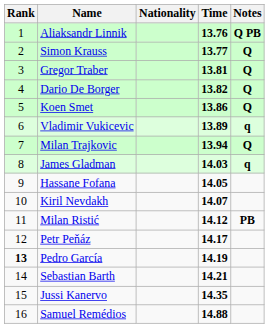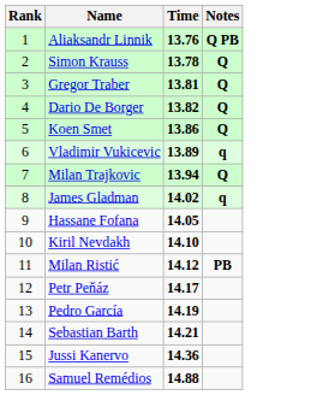- column: Nationality
Simon Krauss | Time: 13.77 -> 13.78
James Gladman | Time: 14.03 -> 14.02
Kiril Nevdakh | Time: 14.07 -> 14.10
Pedro García | Rank: bold -> normal
Jussi Kanervo | Time: 14.35 -> 14.36
